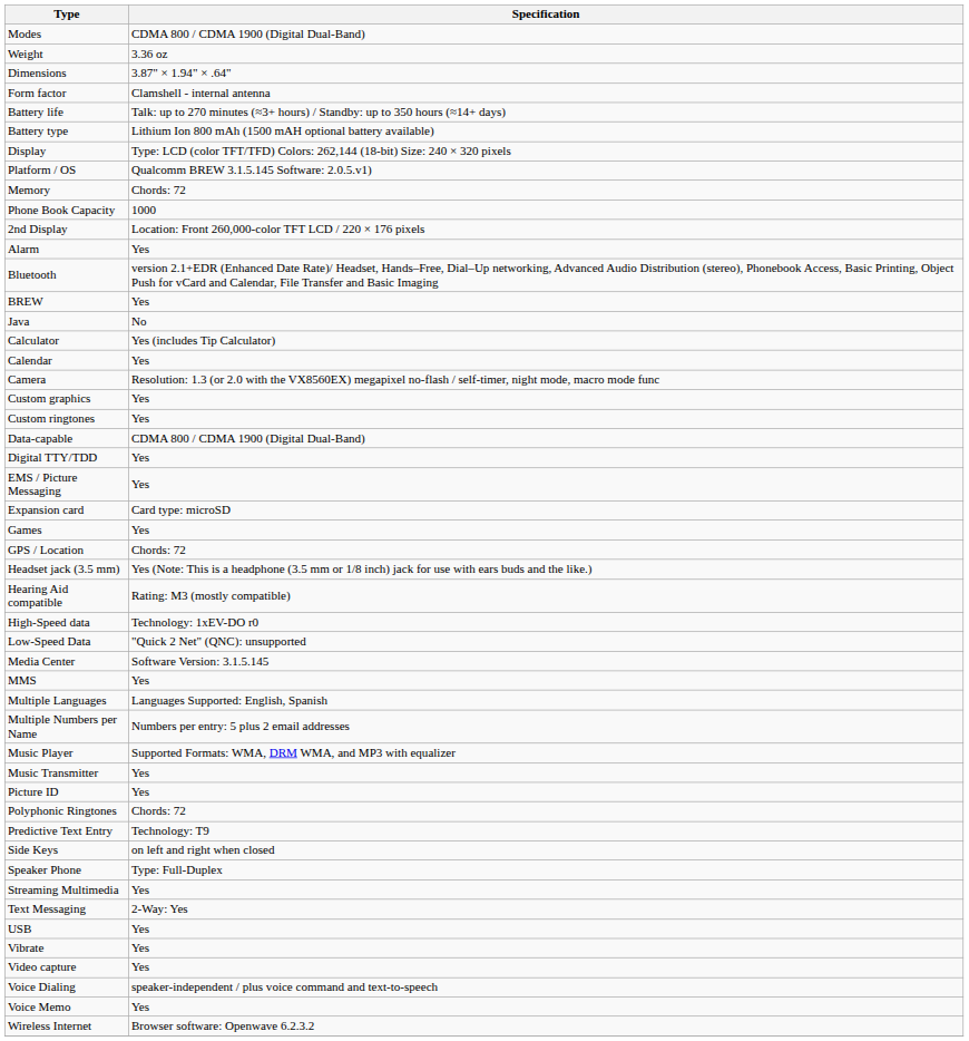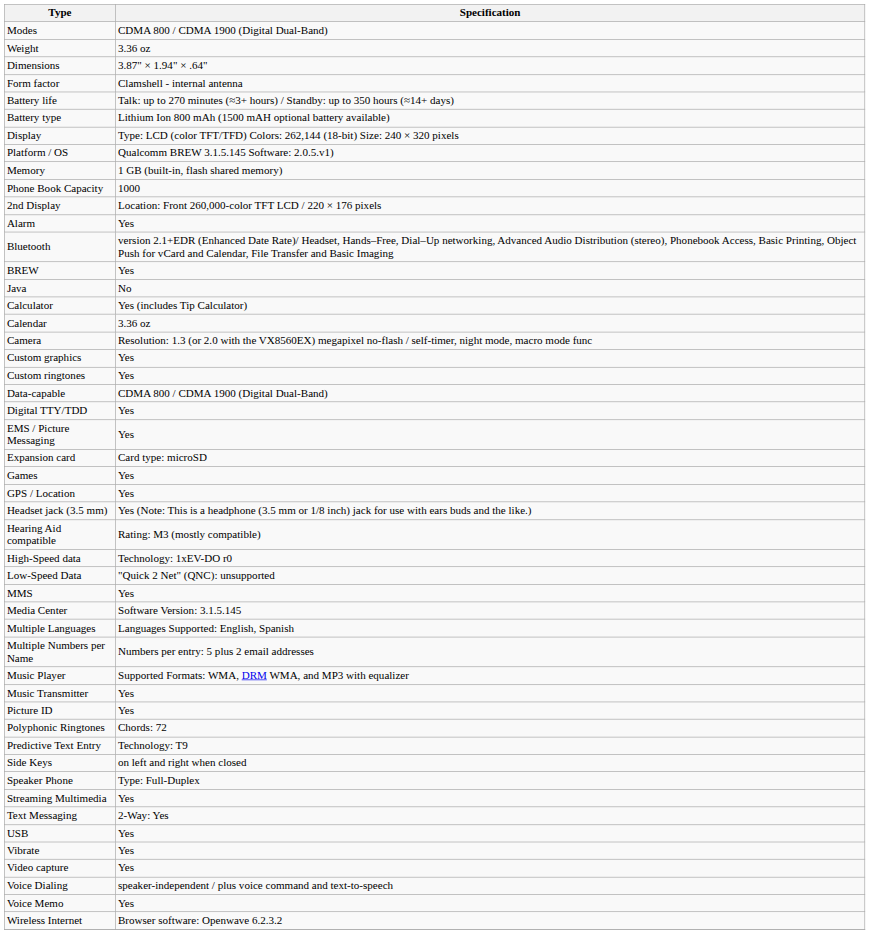Memory | Specification: Chords: 72 -> 1 GB (built-in, flash shared memory)
Calendar | Specification: Yes -> 3.36 oz
GPS / Location | Specification: Chords: 72 -> Yes
rows swapped: Media Center <-> MMS
